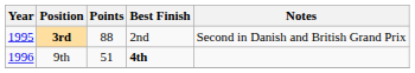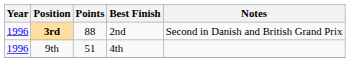3rd | Year: 1995 -> 1996
9th | Best Finish: bold -> normal
